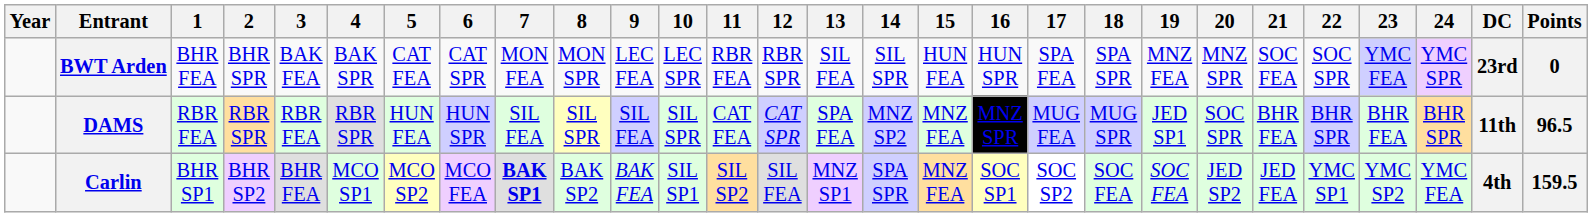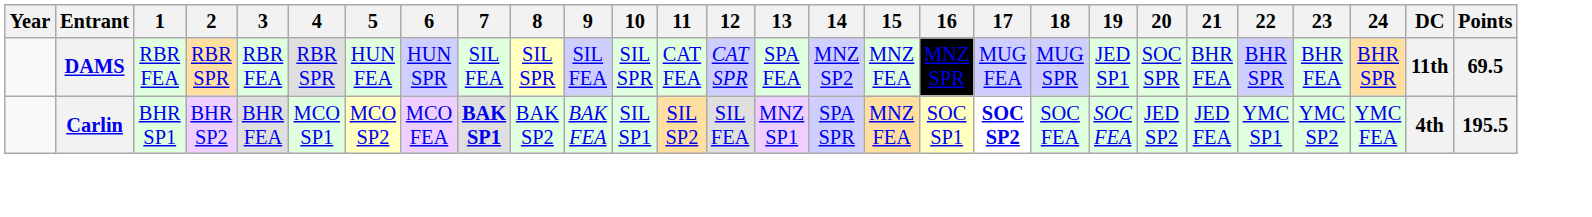- row: BWT Arden | BHR FEA | BHR SPR | BAK FEA | BAK SPR | CAT FEA | CAT SPR | MON FEA | MON SPR | LEC FEA | LEC SPR | RBR FEA | RBR SPR | SIL FEA | SIL SPR | HUN FEA | HUN SPR | SPA FEA | SPA SPR | MNZ FEA | MNZ SPR | SOC FEA | SOC SPR | YMC FEA | YMC SPR | 23rd | 0
DAMS | Points: 96.5 -> 69.5
Carlin | 17: normal -> bold
Carlin | Points: 159.5 -> 195.5
